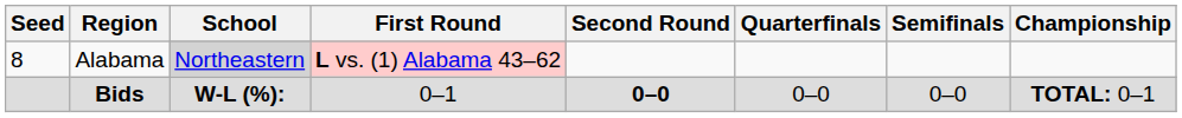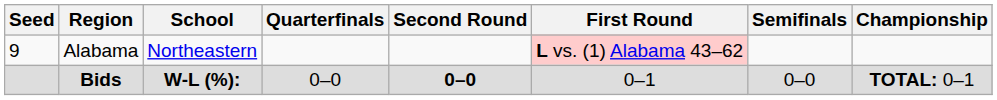columns swapped: First Round <-> Quarterfinals
Alabama | Seed: 8 -> 9
Alabama | School: lightgrey background -> no background
